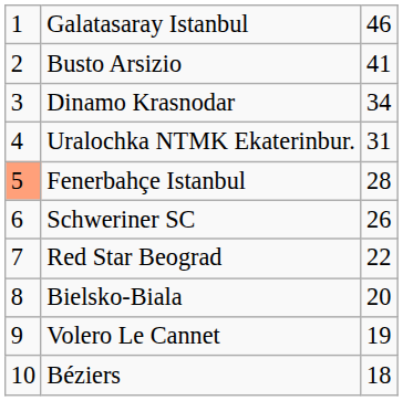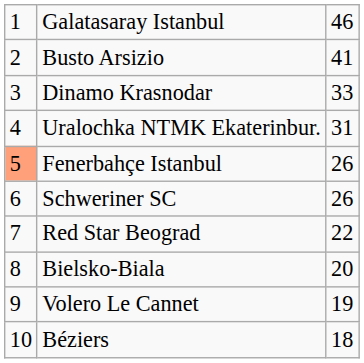Dinamo Krasnodar | column 3: 34 -> 33
Fenerbahçe Istanbul | column 3: 28 -> 26
